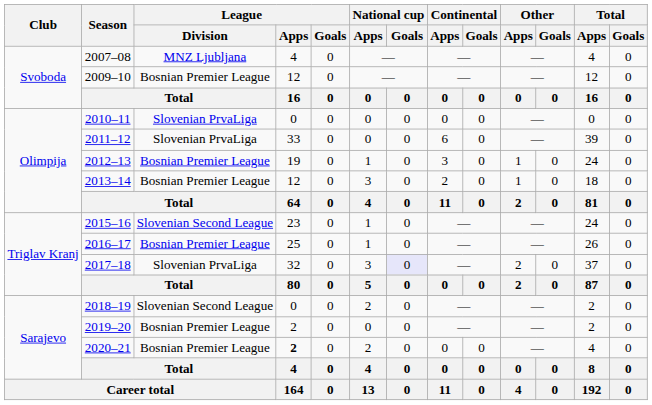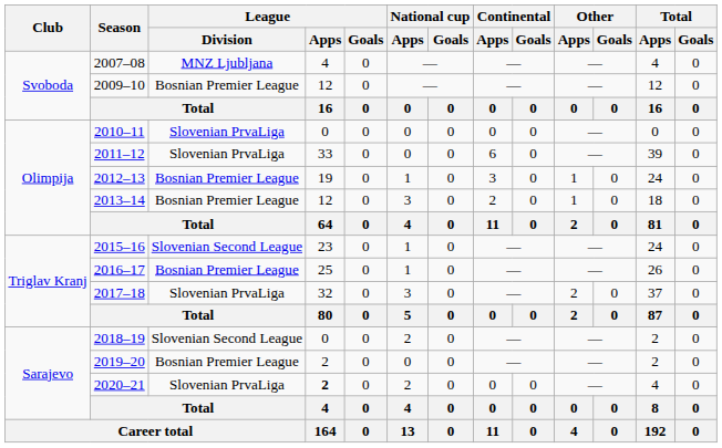2017–18 | National cup / Goals: lavender background -> no background
2020–21 | League / Division: Bosnian Premier League -> Slovenian PrvaLiga
